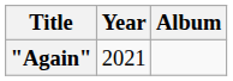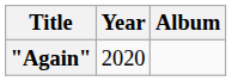"Again" | Year: 2021 -> 2020
